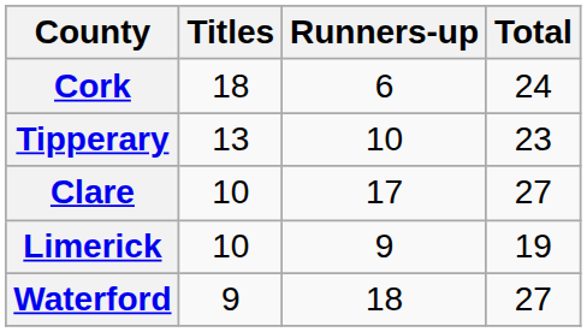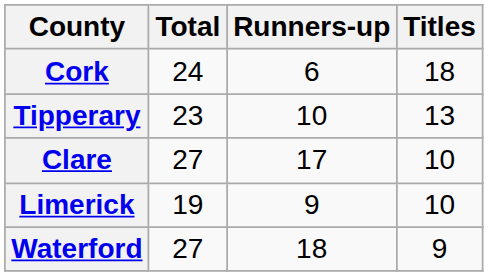columns swapped: Titles <-> Total
